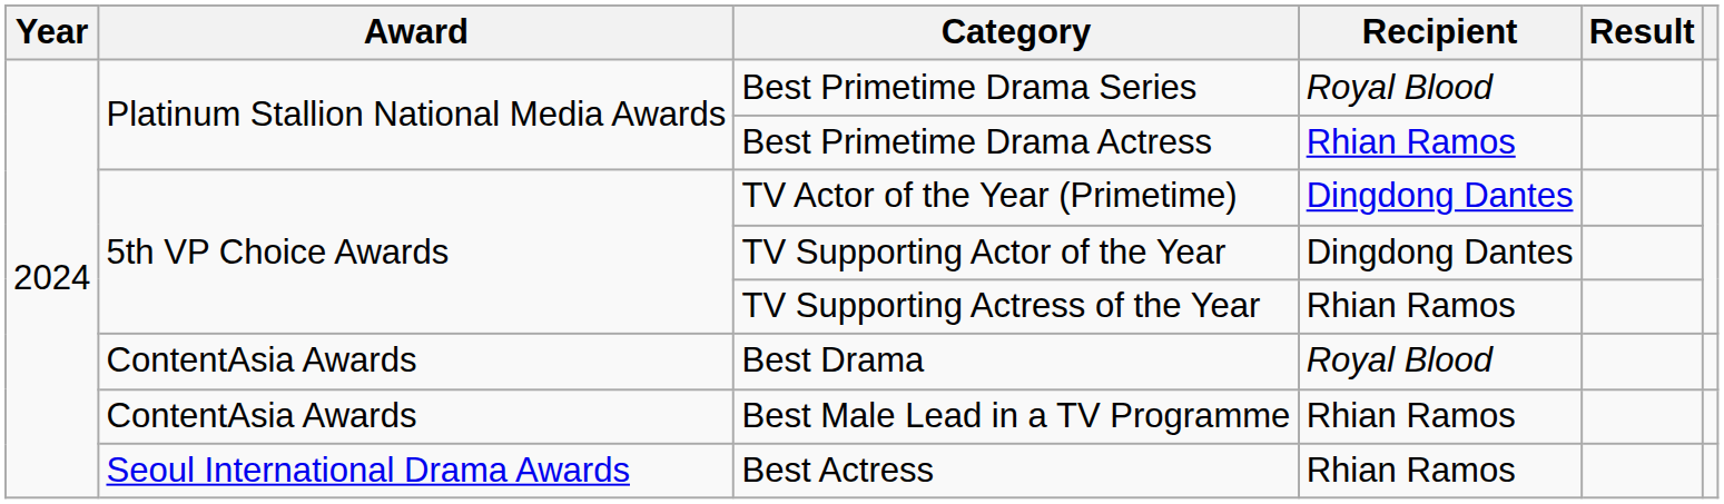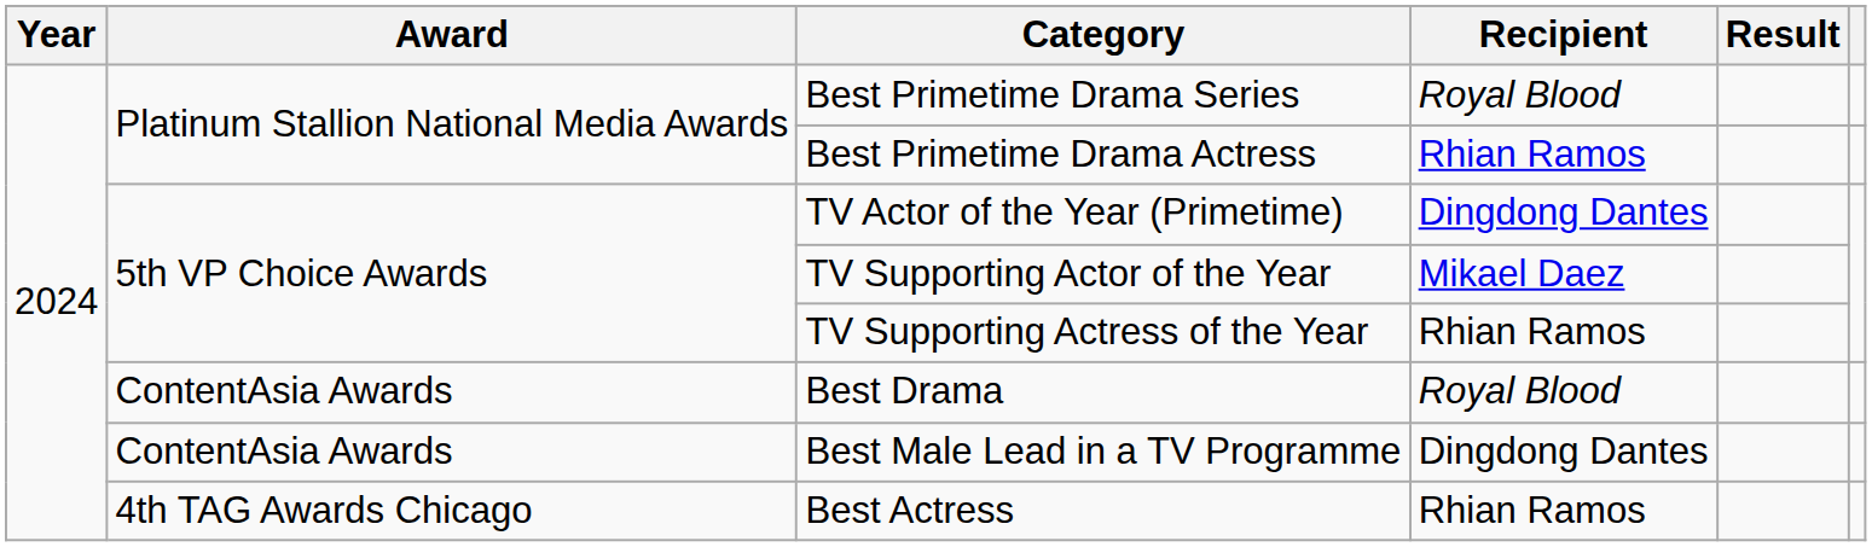TV Supporting Actor of the Year | Recipient: Dingdong Dantes -> Mikael Daez
Best Male Lead in a TV Programme | Recipient: Rhian Ramos -> Dingdong Dantes
Best Actress | Award: Seoul International Drama Awards -> 4th TAG Awards Chicago
